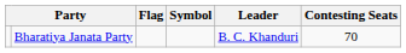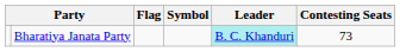Bharatiya Janata Party | Leader: no background -> paleturquoise background
Bharatiya Janata Party | Contesting Seats: 70 -> 73
